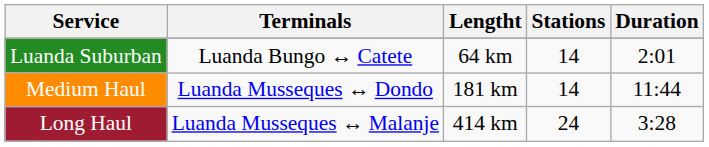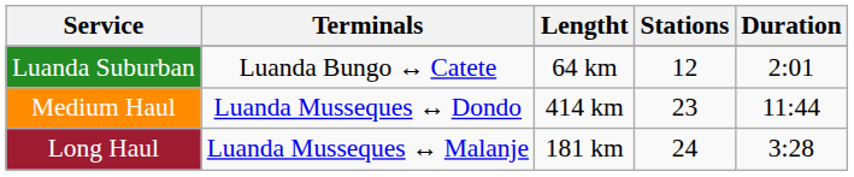Luanda Suburban | Stations: 14 -> 12
Medium Haul | Lengtht: 181 km -> 414 km
Medium Haul | Stations: 14 -> 23
Long Haul | Lengtht: 414 km -> 181 km
